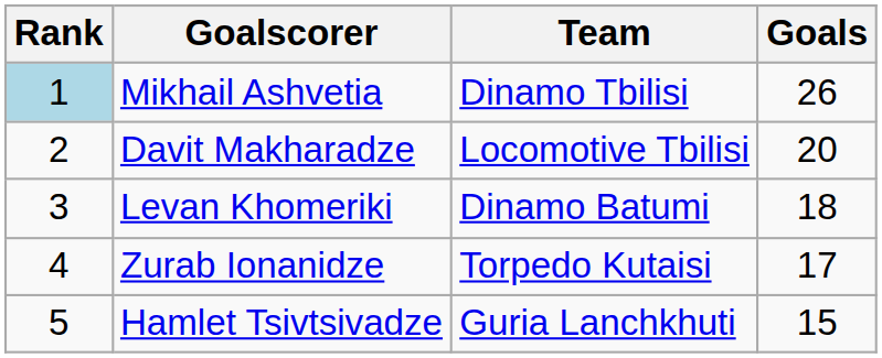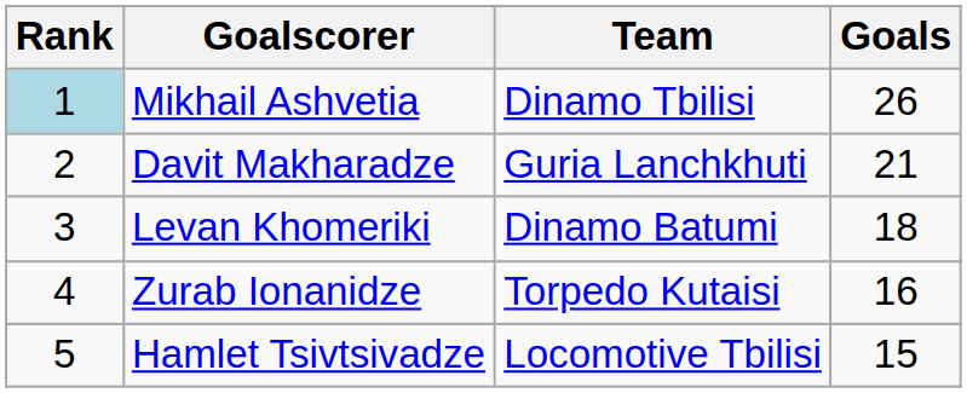Davit Makharadze | Team: Locomotive Tbilisi -> Guria Lanchkhuti
Davit Makharadze | Goals: 20 -> 21
Zurab Ionanidze | Goals: 17 -> 16
Hamlet Tsivtsivadze | Team: Guria Lanchkhuti -> Locomotive Tbilisi
